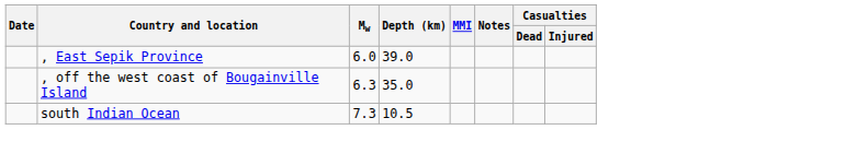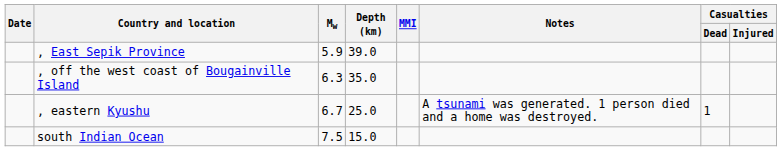, East Sepik Province | Mw: 6.0 -> 5.9
+ row: , eastern Kyushu | 6.7 | 25.0 | A tsunami was generated. 1 person died and a home was destroyed. | 1
south Indian Ocean | Mw: 7.3 -> 7.5
south Indian Ocean | Depth (km): 10.5 -> 15.0
